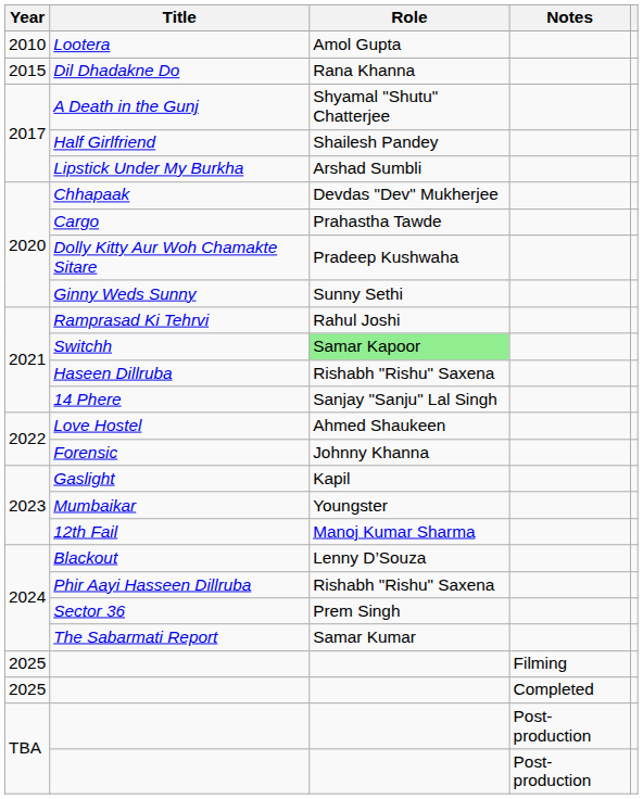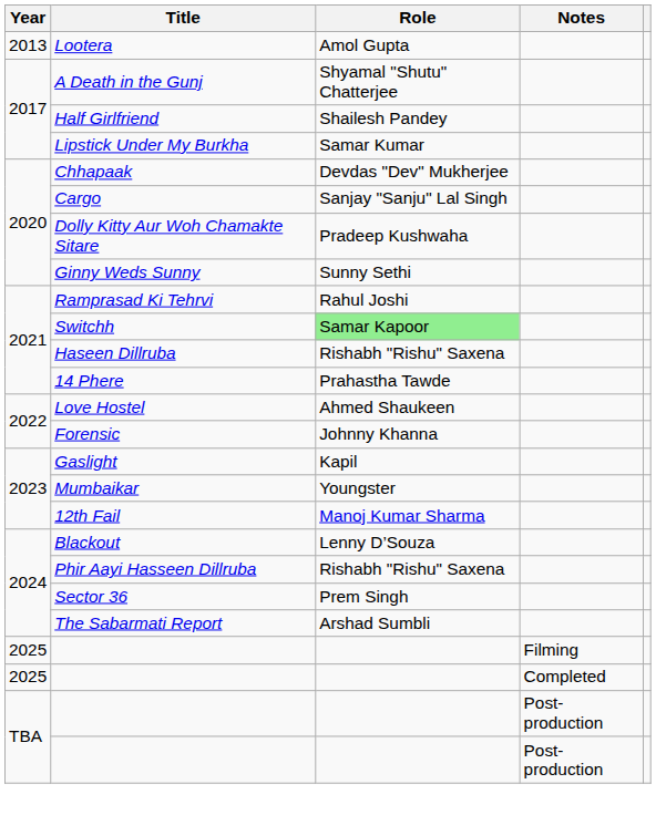Lootera | Year: 2010 -> 2013
- row: 2015 | Dil Dhadakne Do | Rana Khanna
Lipstick Under My Burkha | Role: Arshad Sumbli -> Samar Kumar
Cargo | Role: Prahastha Tawde -> Sanjay "Sanju" Lal Singh
14 Phere | Role: Sanjay "Sanju" Lal Singh -> Prahastha Tawde
The Sabarmati Report | Role: Samar Kumar -> Arshad Sumbli
